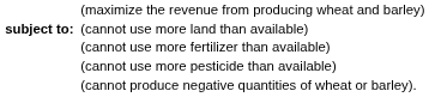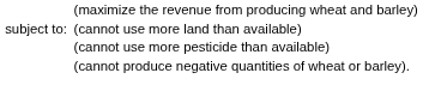(cannot use more land than available) | column 1: bold -> normal
- row: (cannot use more fertilizer than available)
